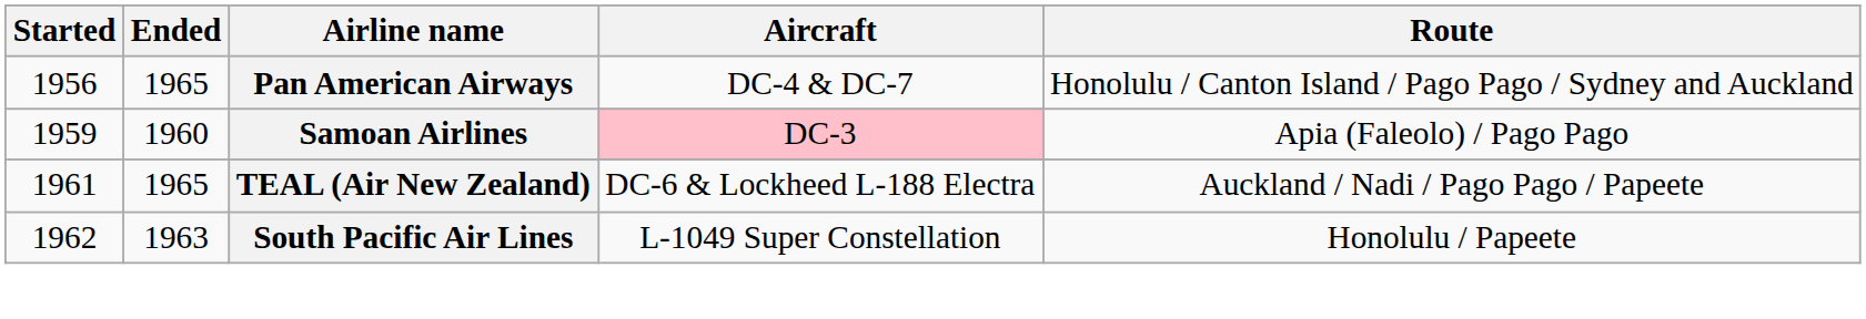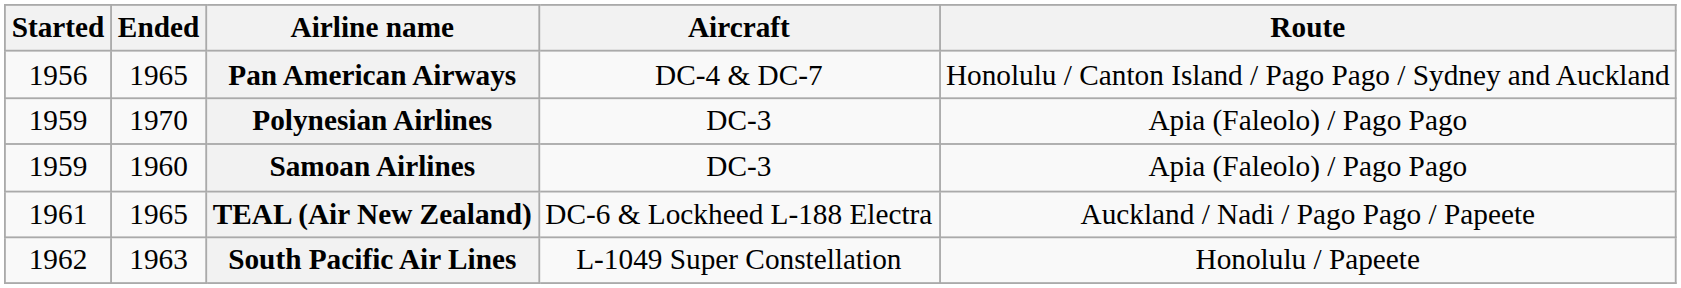+ row: 1959 | 1970 | Polynesian Airlines | DC-3 | Apia (Faleolo) / Pago Pago
Samoan Airlines | Aircraft: pink background -> no background
